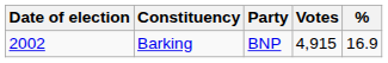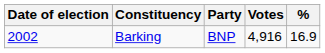Barking | Votes: 4,915 -> 4,916
